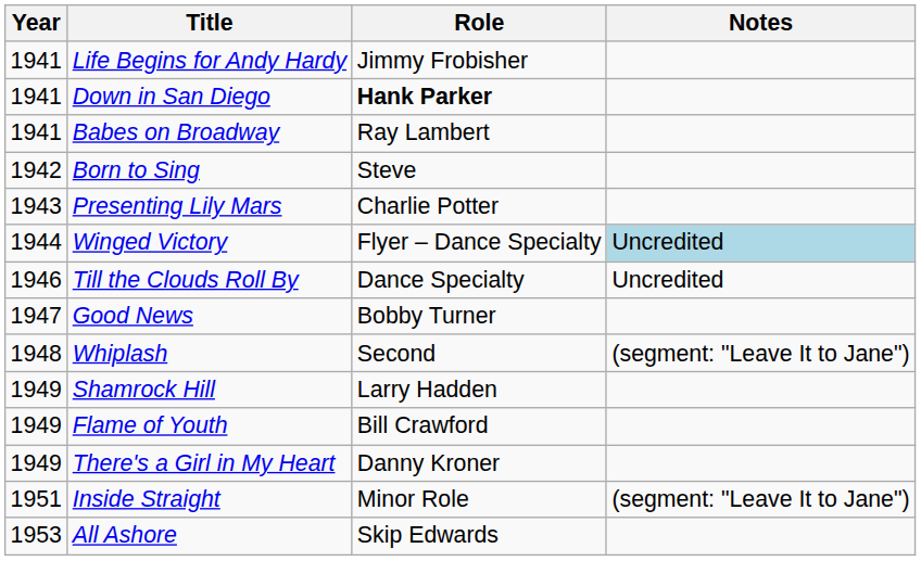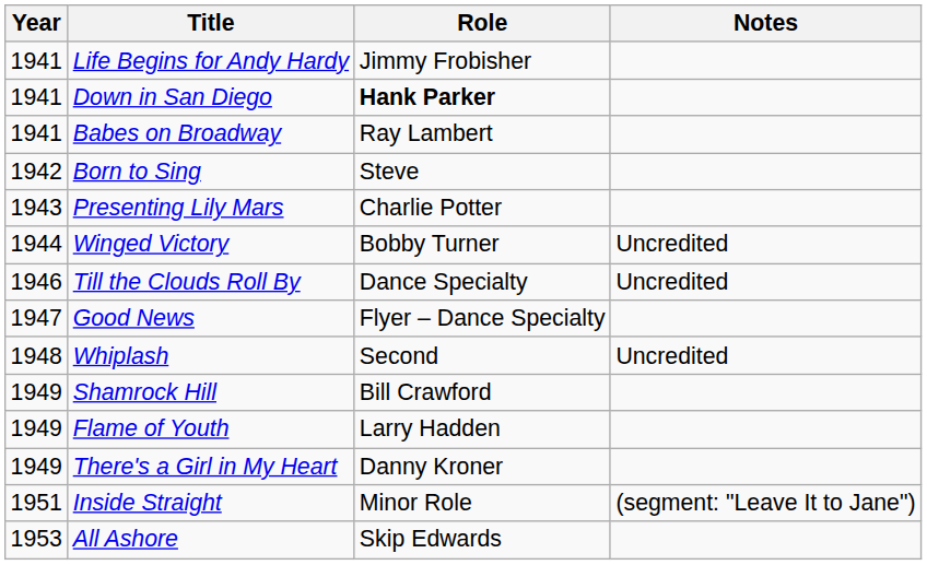Winged Victory | Role: Flyer – Dance Specialty -> Bobby Turner
Winged Victory | Notes: lightblue background -> no background
Good News | Role: Bobby Turner -> Flyer – Dance Specialty
Whiplash | Notes: (segment: "Leave It to Jane") -> Uncredited
Shamrock Hill | Role: Larry Hadden -> Bill Crawford
Flame of Youth | Role: Bill Crawford -> Larry Hadden
